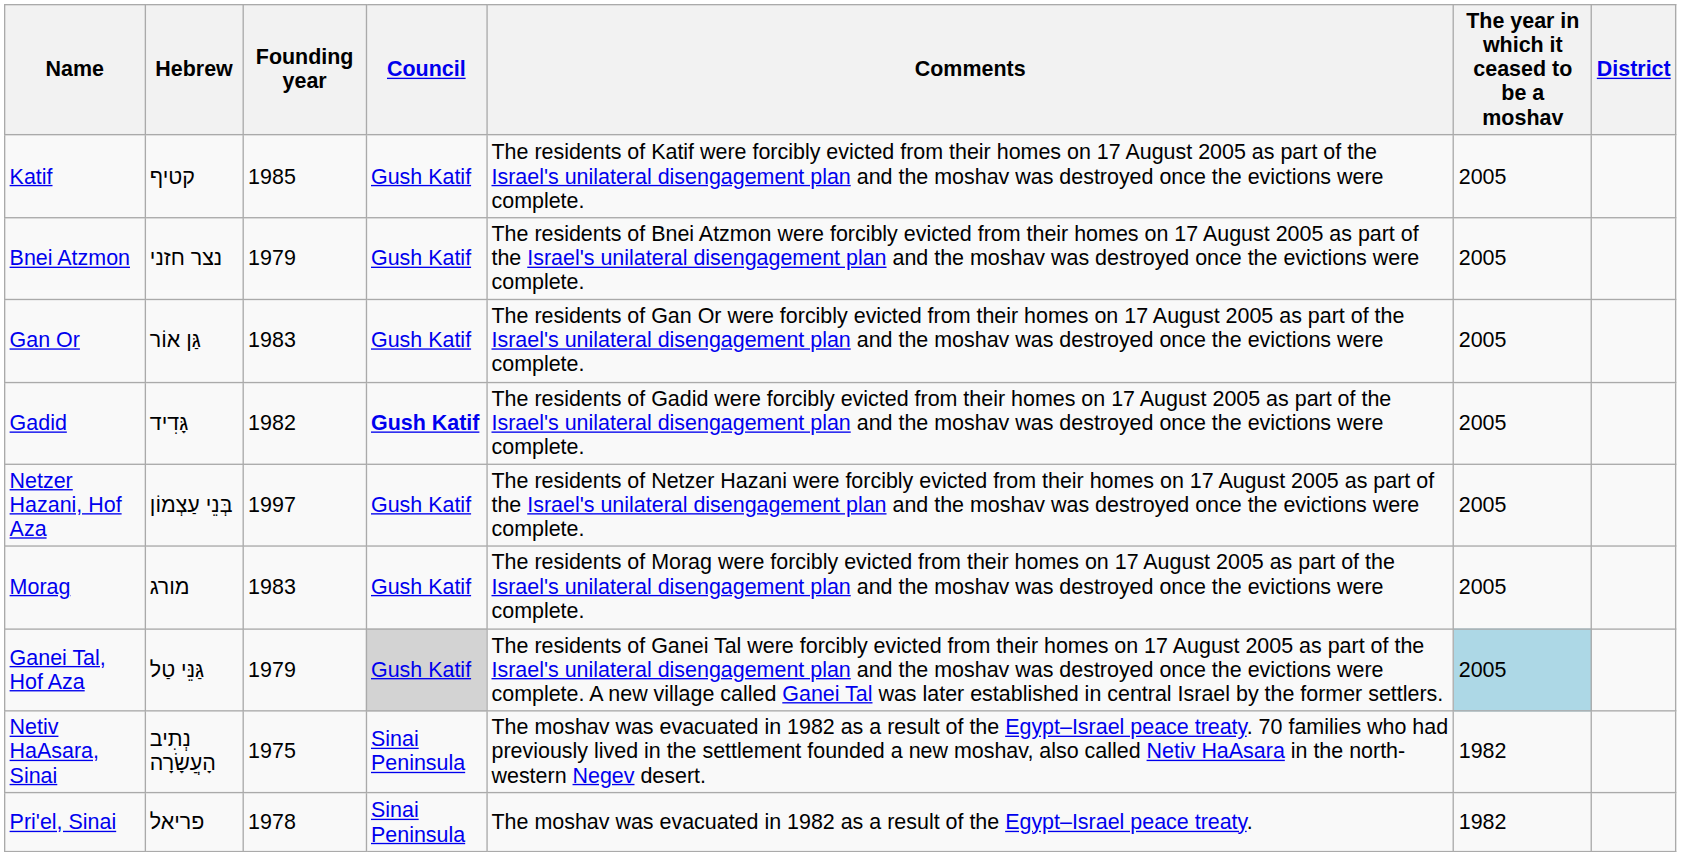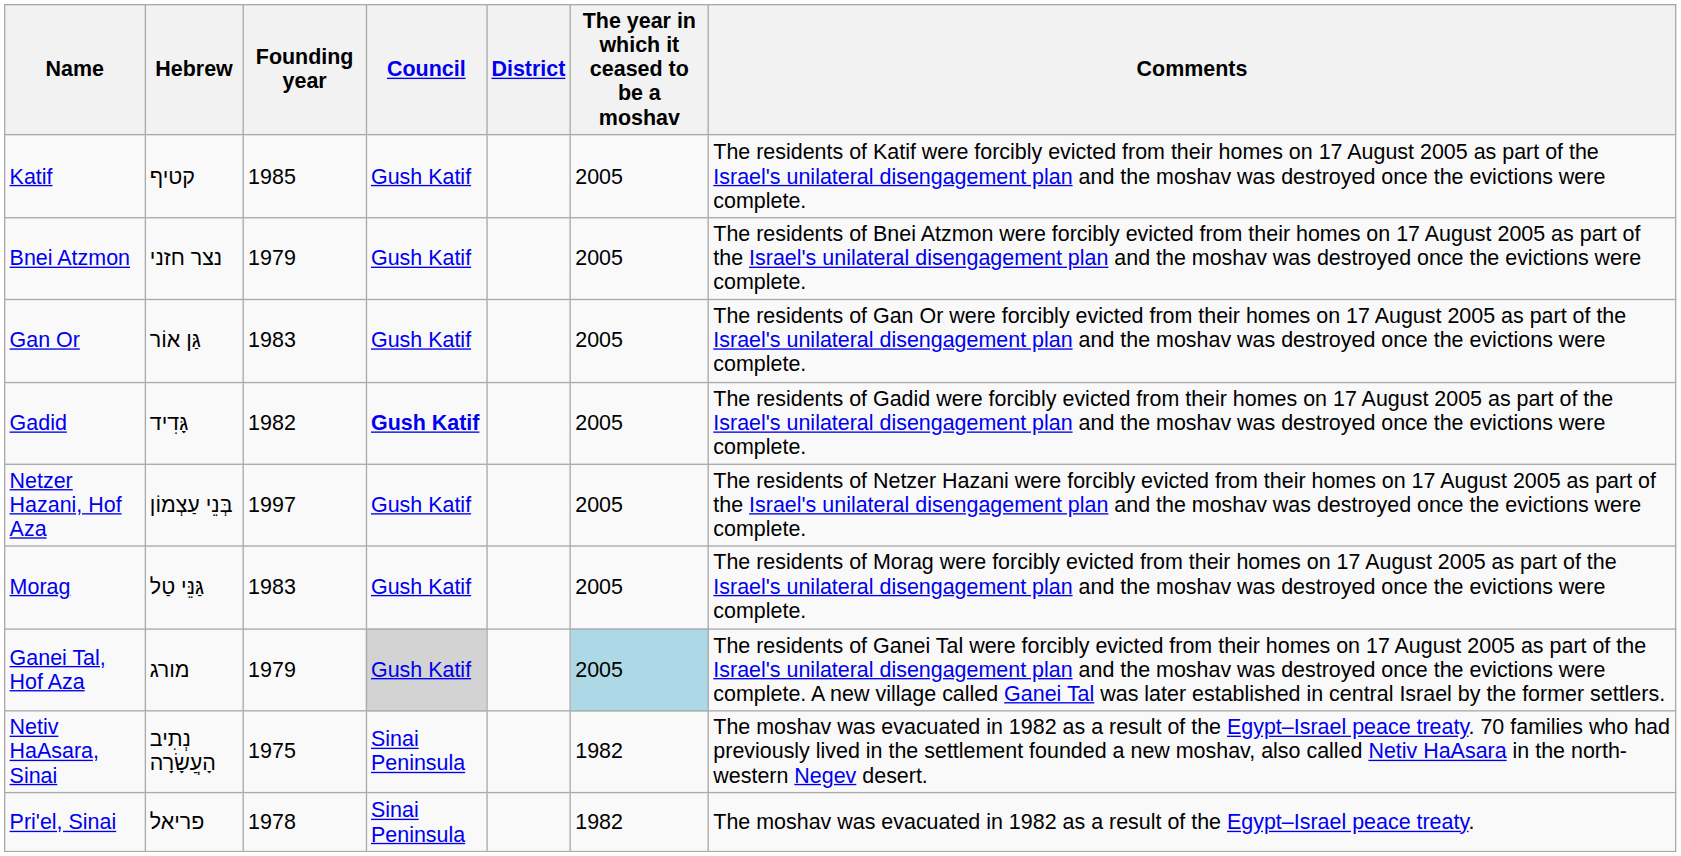columns swapped: District <-> Comments
Morag | Hebrew: מורג -> גַּנֵּי טַל
Ganei Tal, Hof Aza | Hebrew: גַּנֵּי טַל -> מורג
